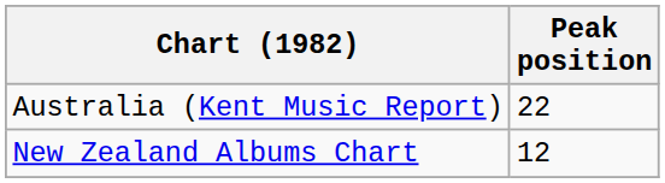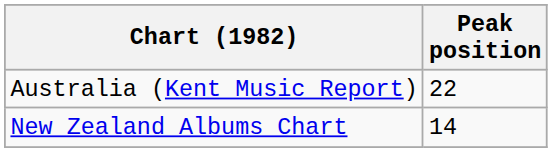New Zealand Albums Chart | Peak position: 12 -> 14
